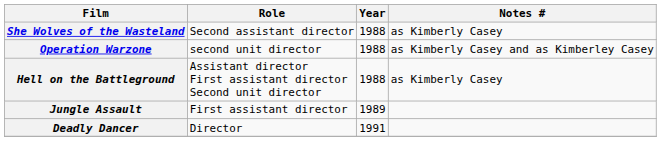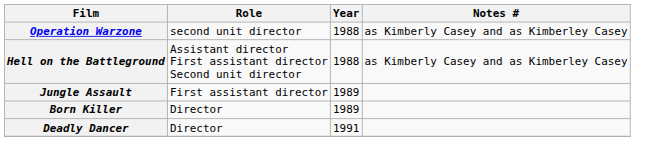- row: She Wolves of the Wasteland | Second assistant director | 1988 | as Kimberly Casey
Hell on the Battleground | Notes #: as Kimberly Casey -> as Kimberly Casey and as Kimberley Casey
+ row: Born Killer | Director | 1989
